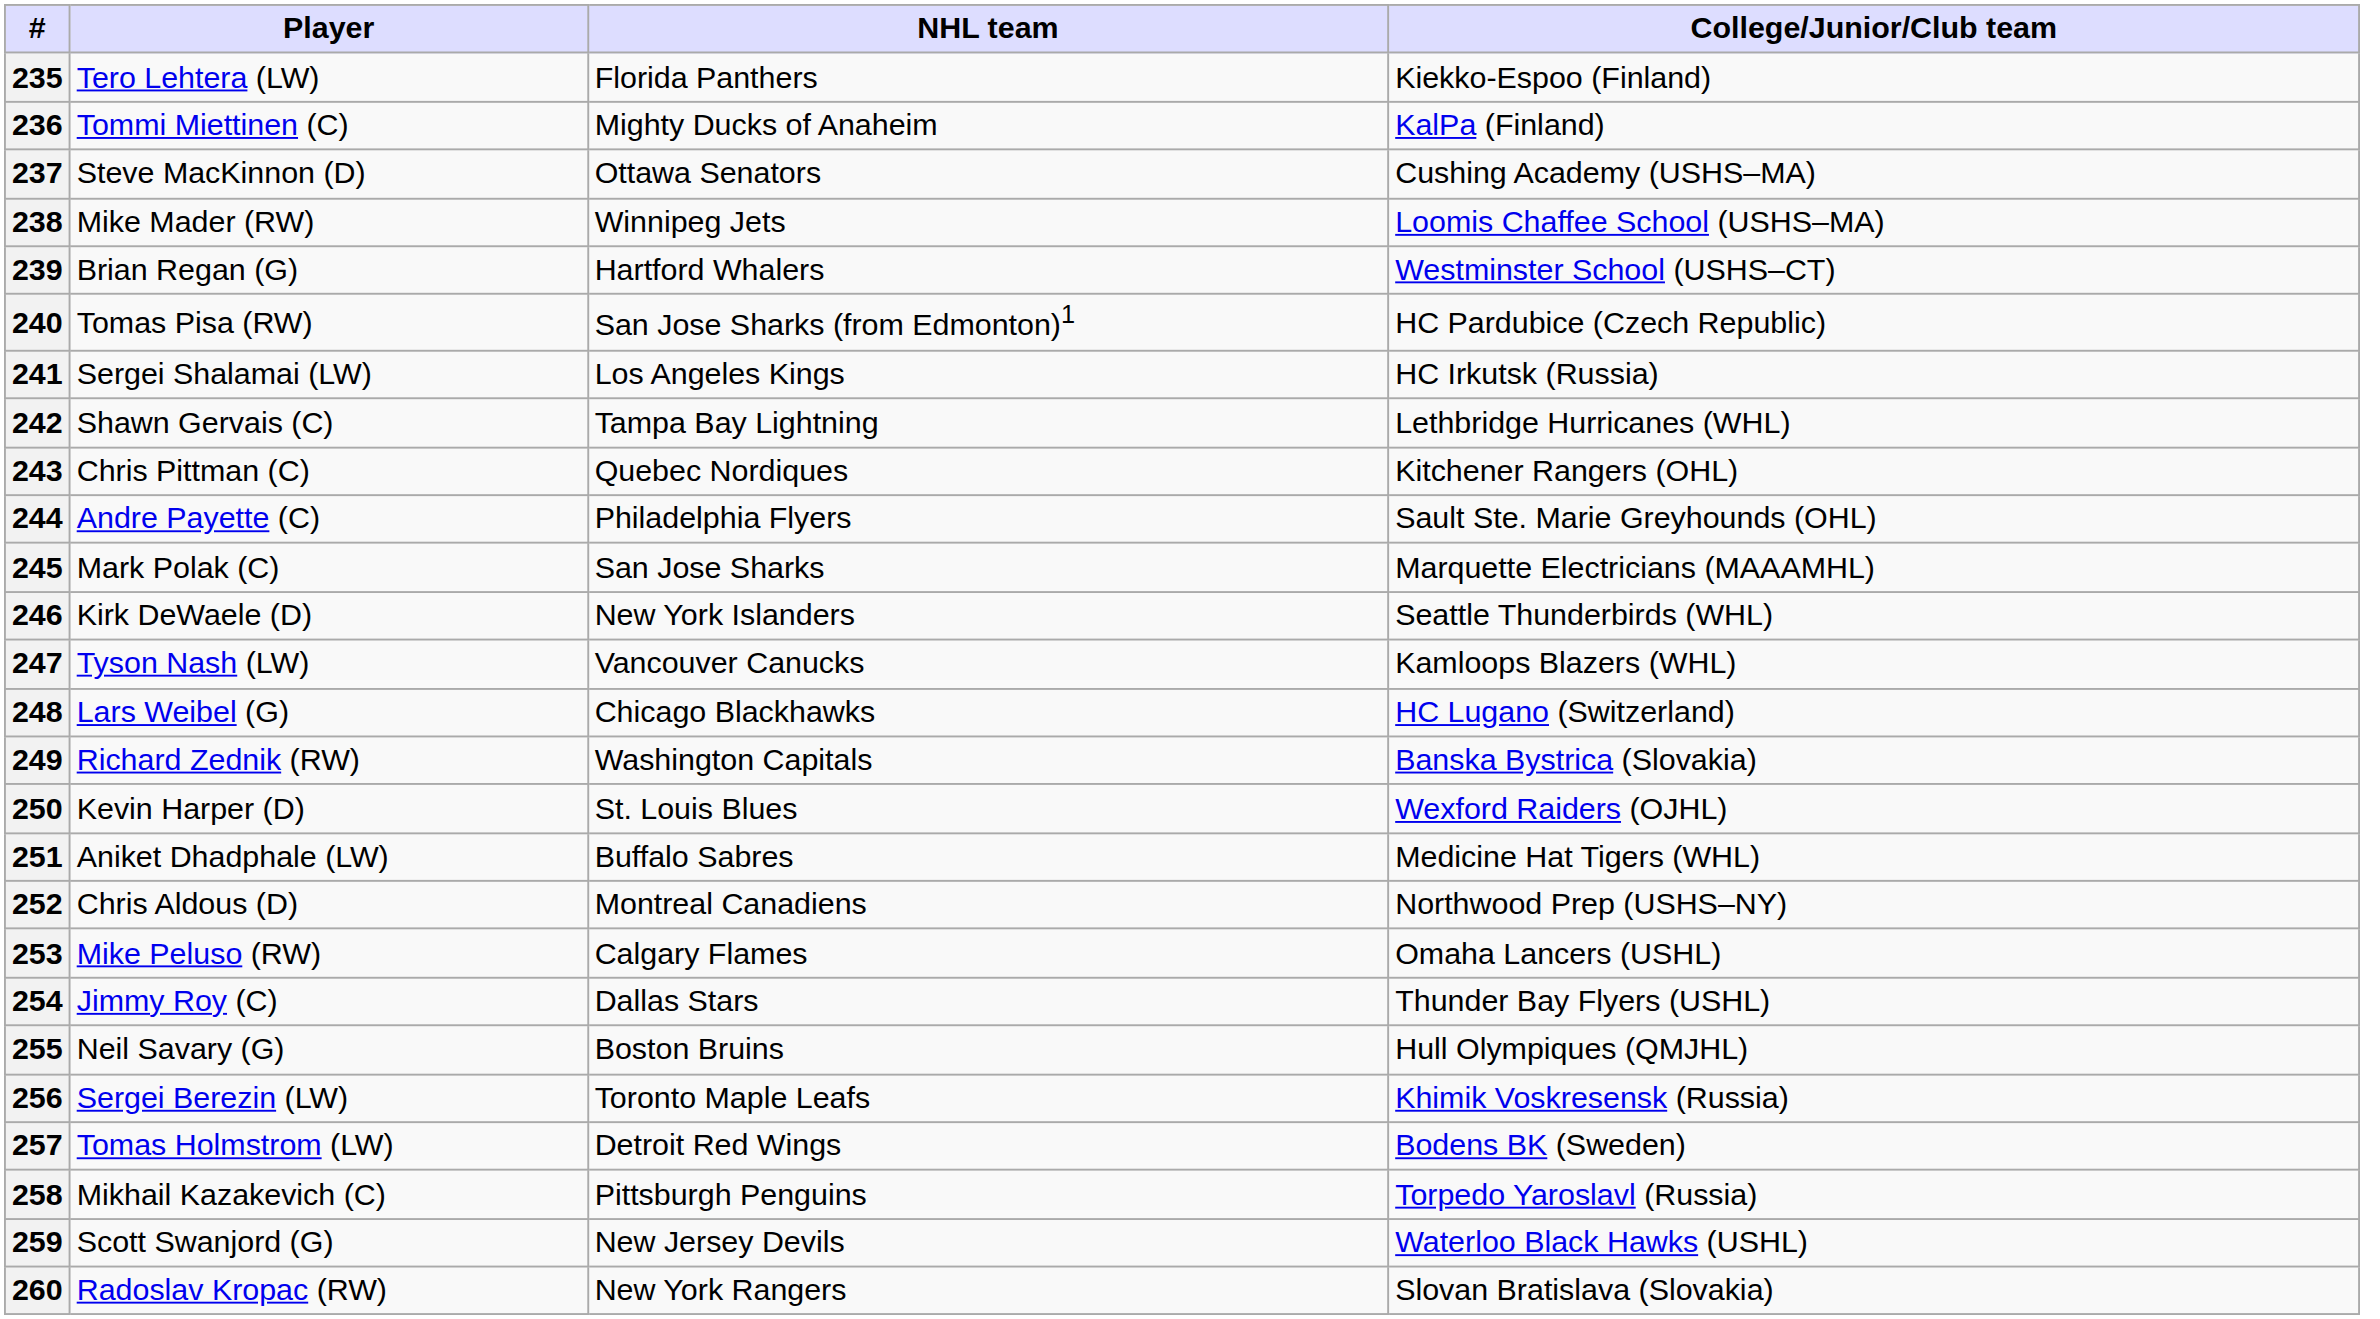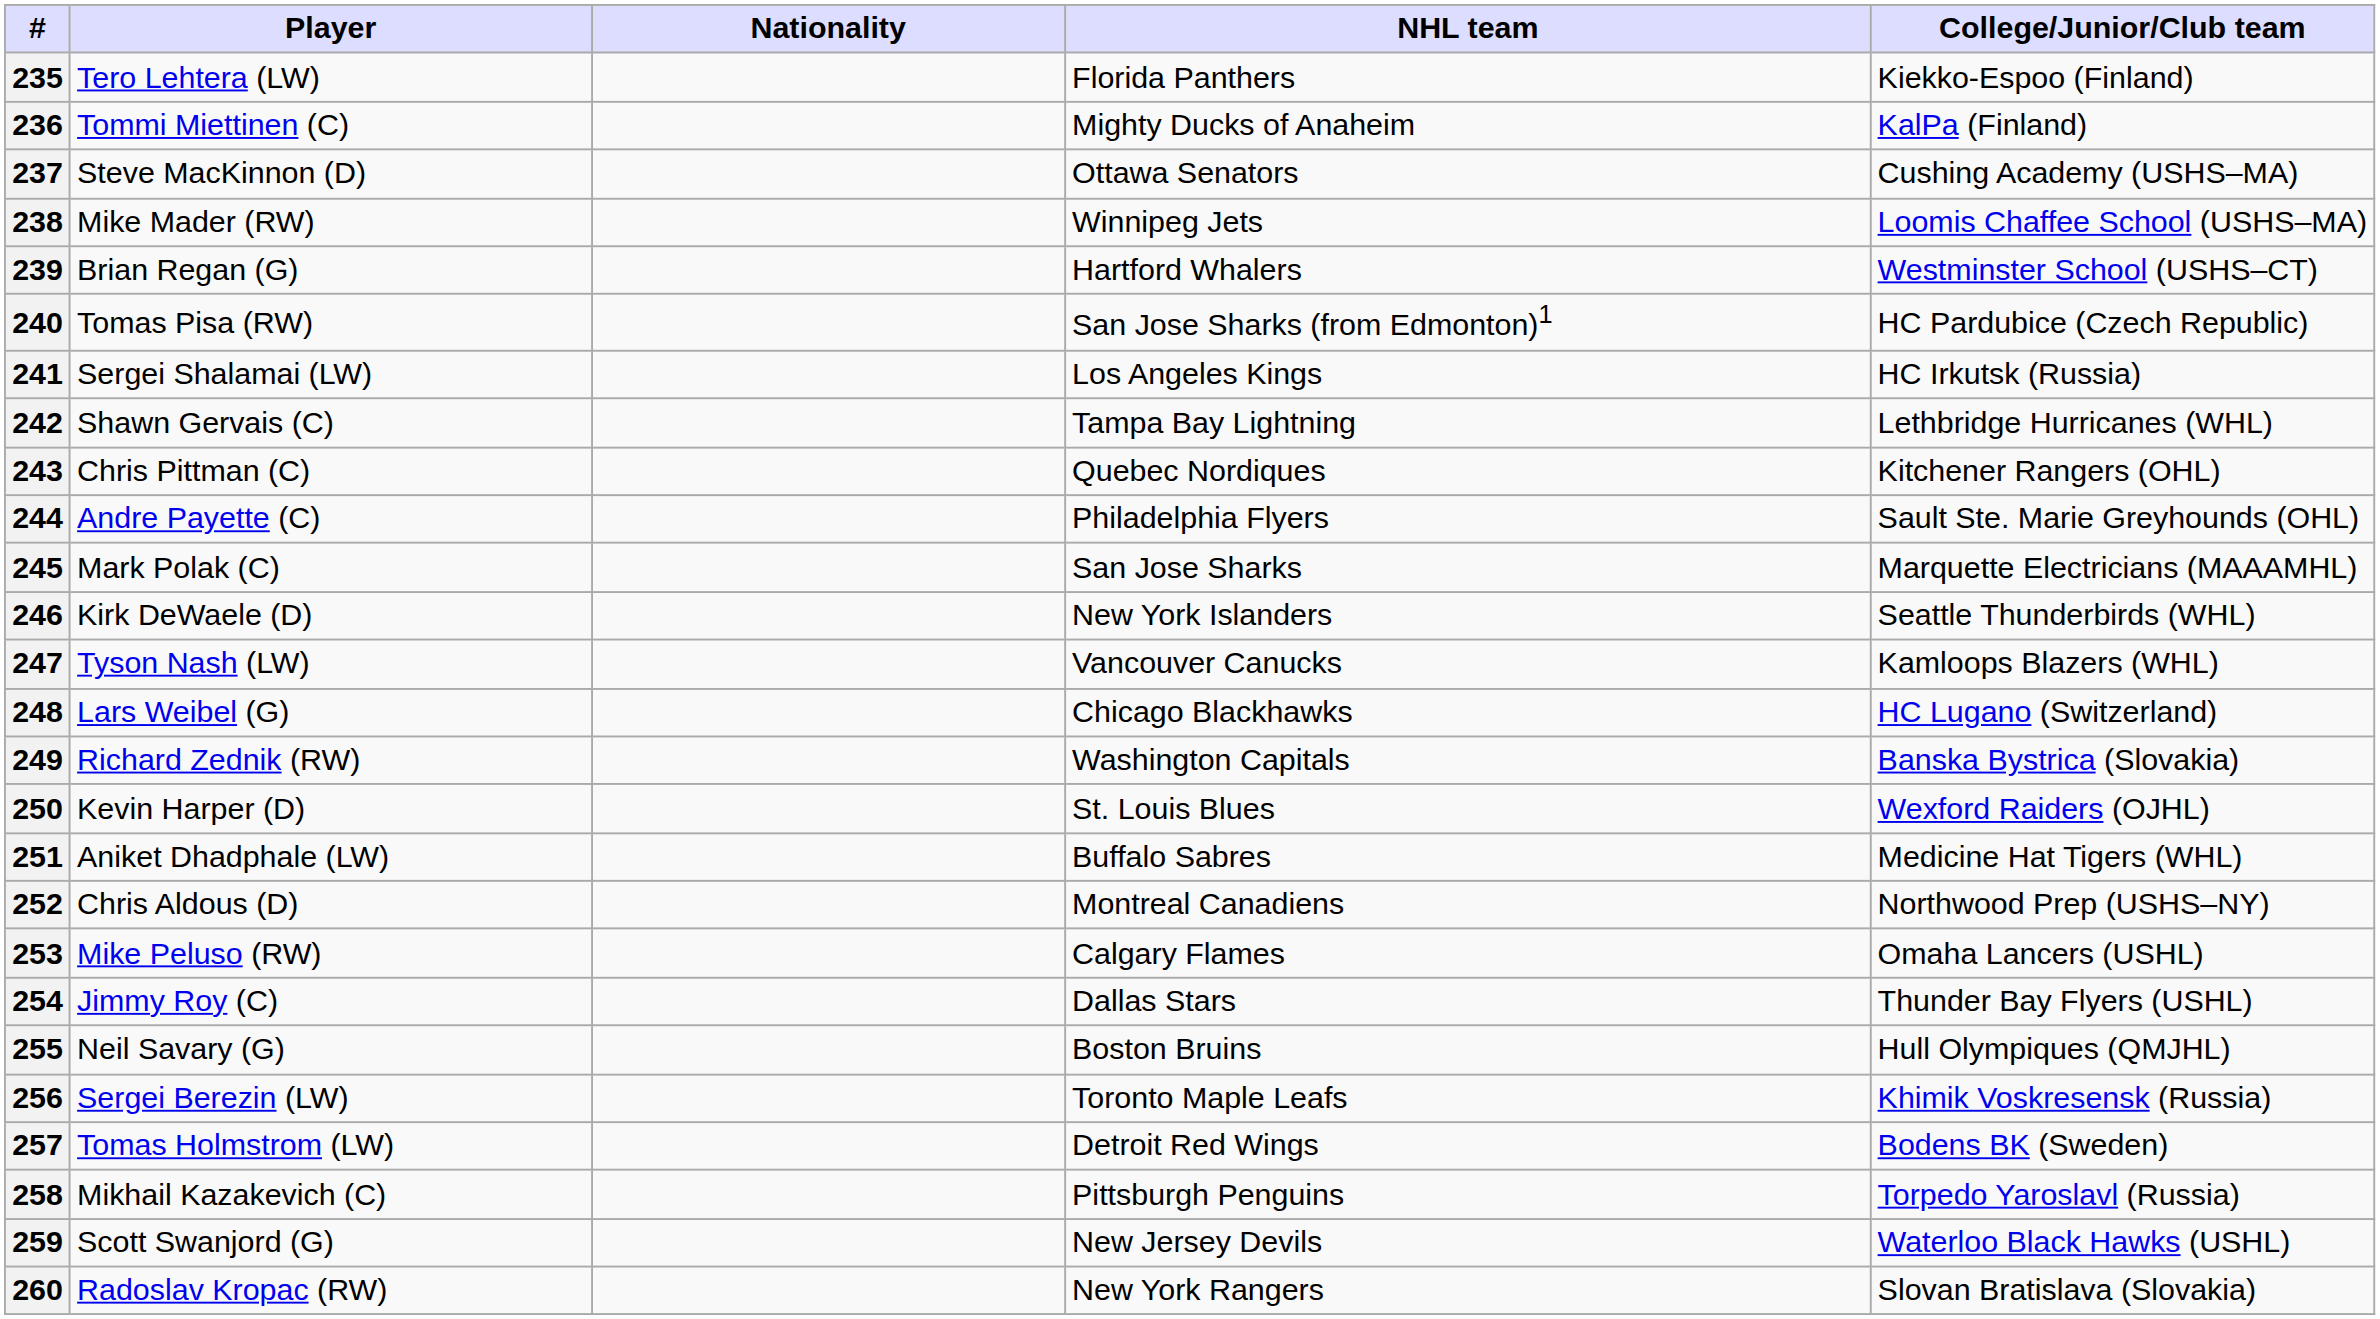+ column: Nationality
